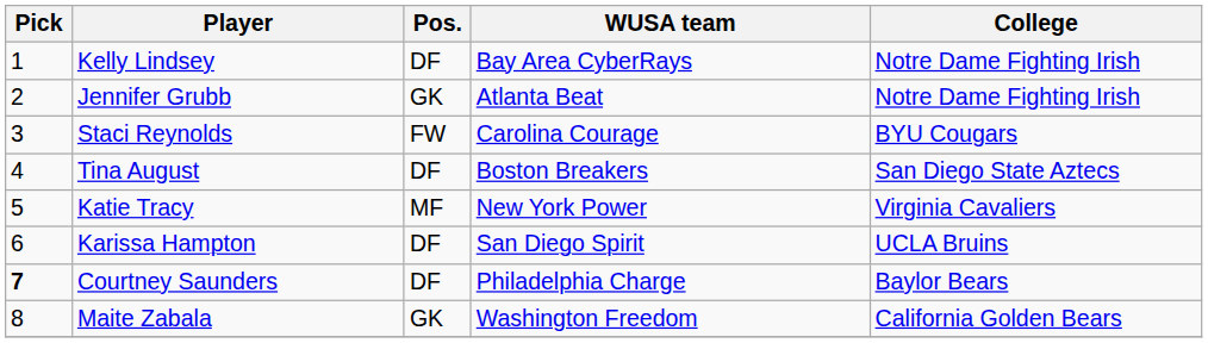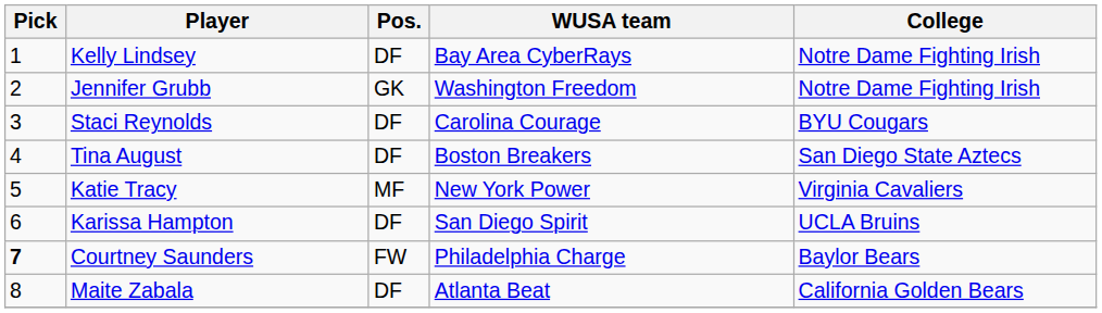Jennifer Grubb | WUSA team: Atlanta Beat -> Washington Freedom
Staci Reynolds | Pos.: FW -> DF
Courtney Saunders | Pos.: DF -> FW
Maite Zabala | Pos.: GK -> DF
Maite Zabala | WUSA team: Washington Freedom -> Atlanta Beat
